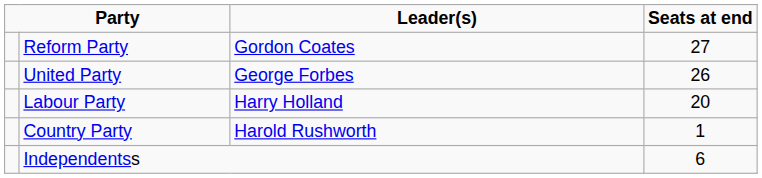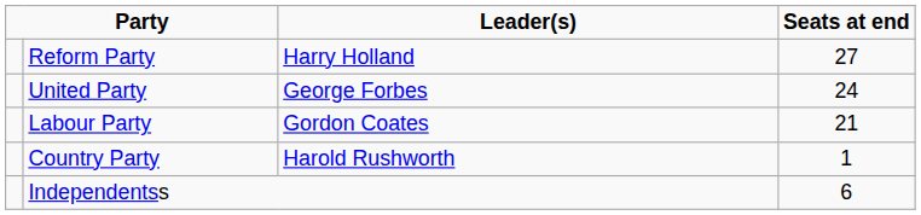Reform Party | Leader(s): Gordon Coates -> Harry Holland
United Party | Seats at end: 26 -> 24
Labour Party | Leader(s): Harry Holland -> Gordon Coates
Labour Party | Seats at end: 20 -> 21
